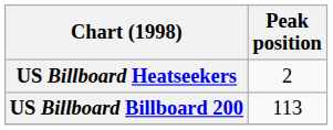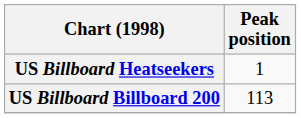US Billboard Heatseekers | Peak position: 2 -> 1
